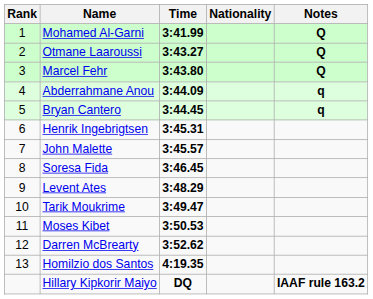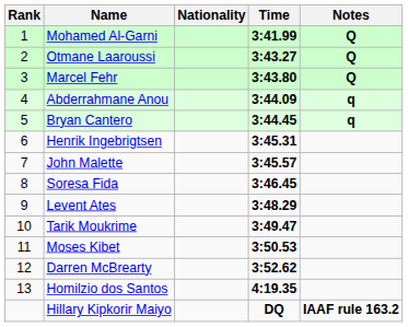columns swapped: Nationality <-> Time
